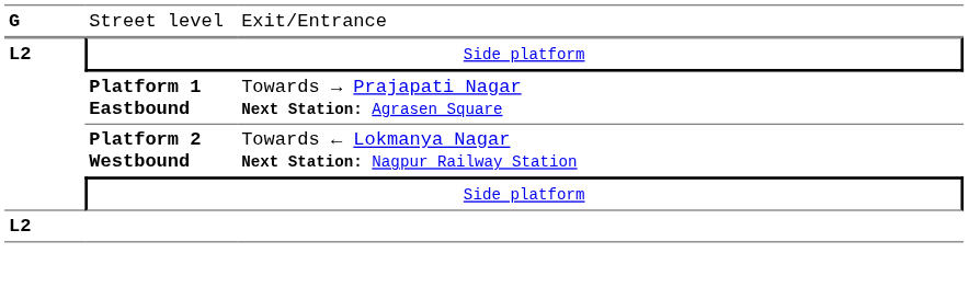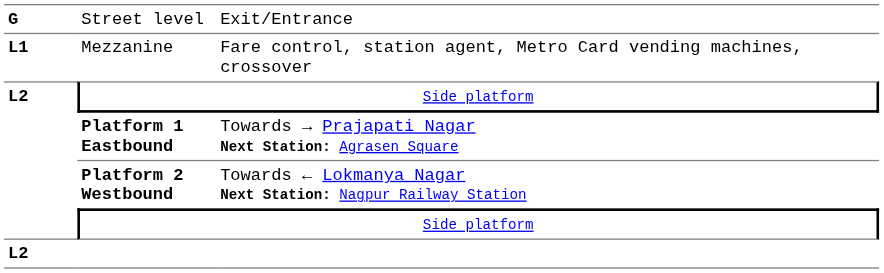+ row: L1 | Mezzanine | Fare control, station agent, Metro Card vending machines, crossover
